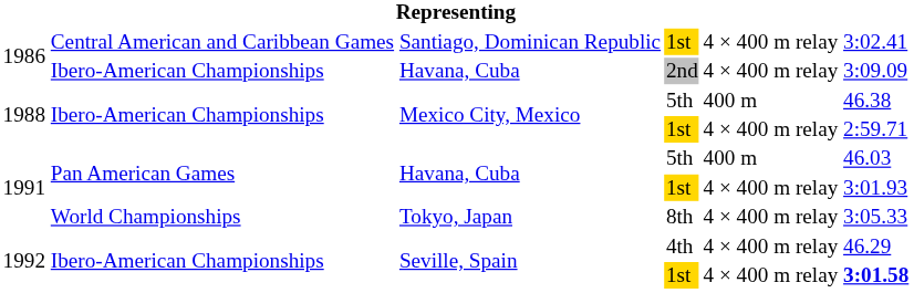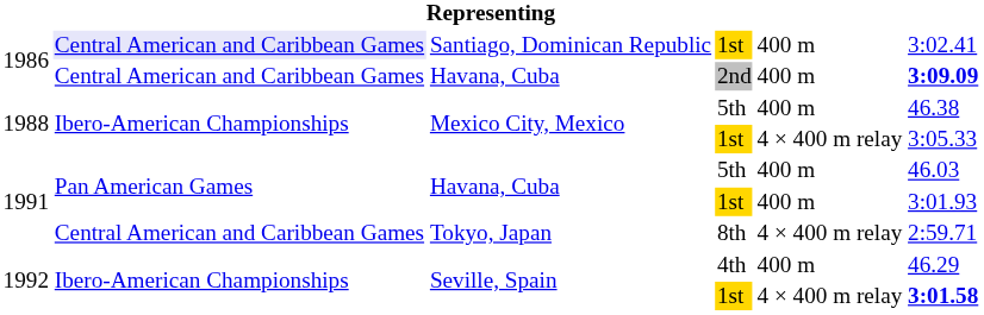Santiago, Dominican Republic | column 2: no background -> lavender background
Santiago, Dominican Republic | column 5: 4 × 400 m relay -> 400 m
Havana, Cuba / 2nd | column 2: Ibero-American Championships -> Central American and Caribbean Games
Havana, Cuba / 2nd | column 5: 4 × 400 m relay -> 400 m
Havana, Cuba / 2nd | column 6: normal -> bold
Mexico City, Mexico / 1st | column 6: 2:59.71 -> 3:05.33
Havana, Cuba / 1st | column 5: 4 × 400 m relay -> 400 m
Tokyo, Japan | column 2: World Championships -> Central American and Caribbean Games
Tokyo, Japan | column 6: 3:05.33 -> 2:59.71
Seville, Spain / 4th | column 5: 4 × 400 m relay -> 400 m
